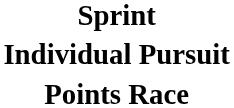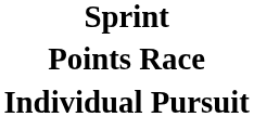rows swapped: Individual Pursuit <-> Points Race
